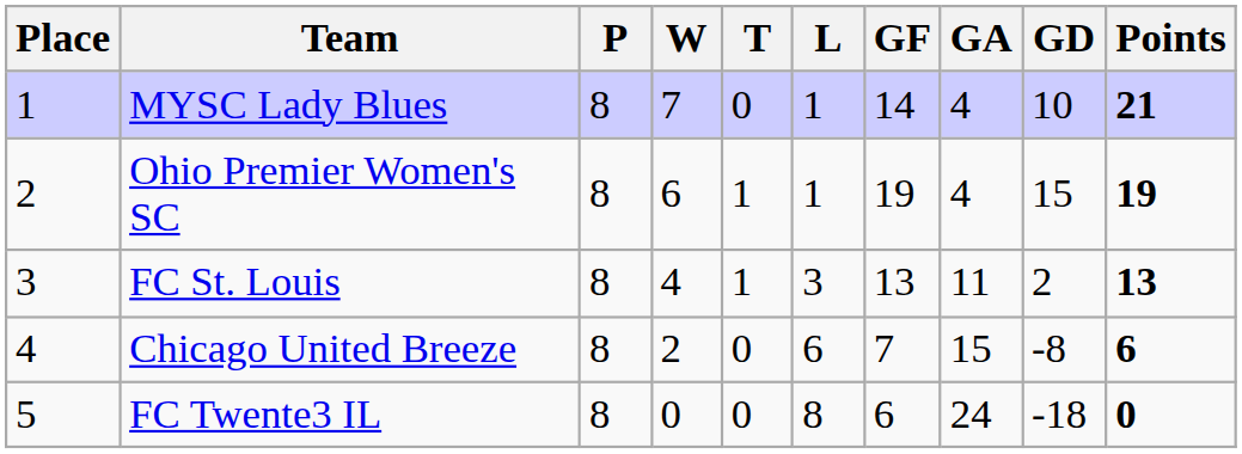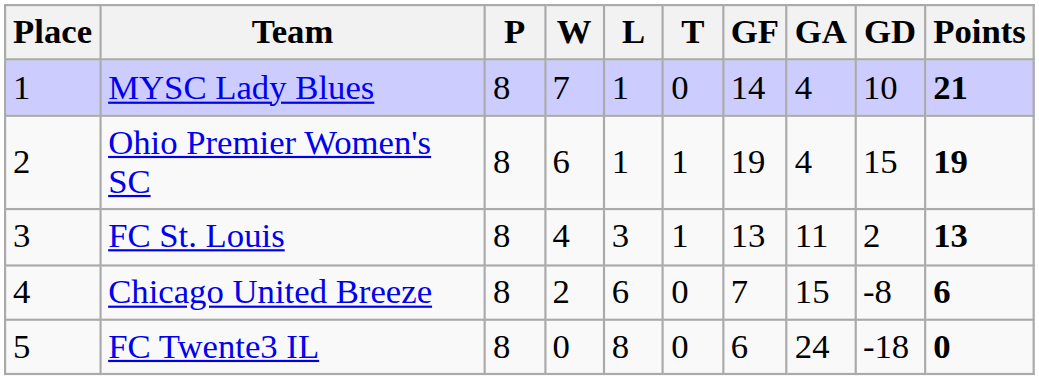columns swapped: L <-> T
